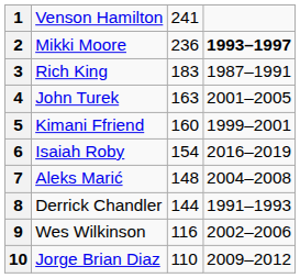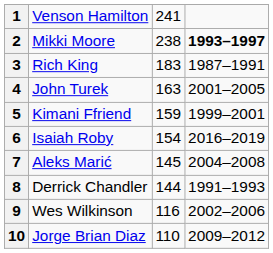2 | column 3: 236 -> 238
5 | column 3: 160 -> 159
7 | column 3: 148 -> 145
